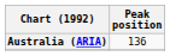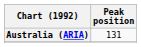Australia (ARIA) | Peak position: 136 -> 131
